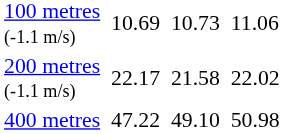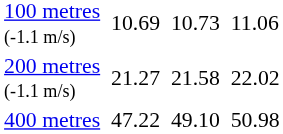200 metres (-1.1 m/s) | column 3: 22.17 -> 21.27
